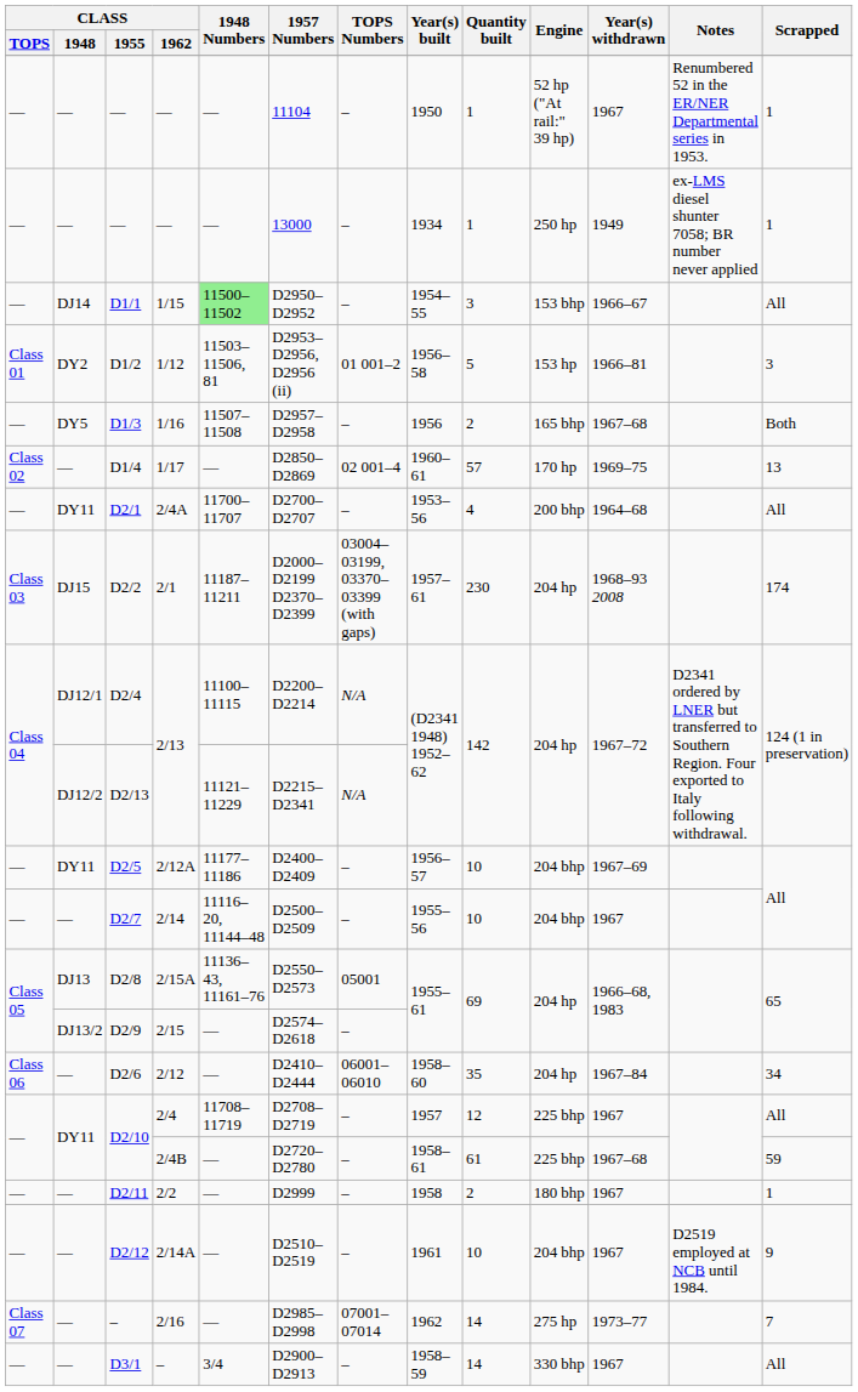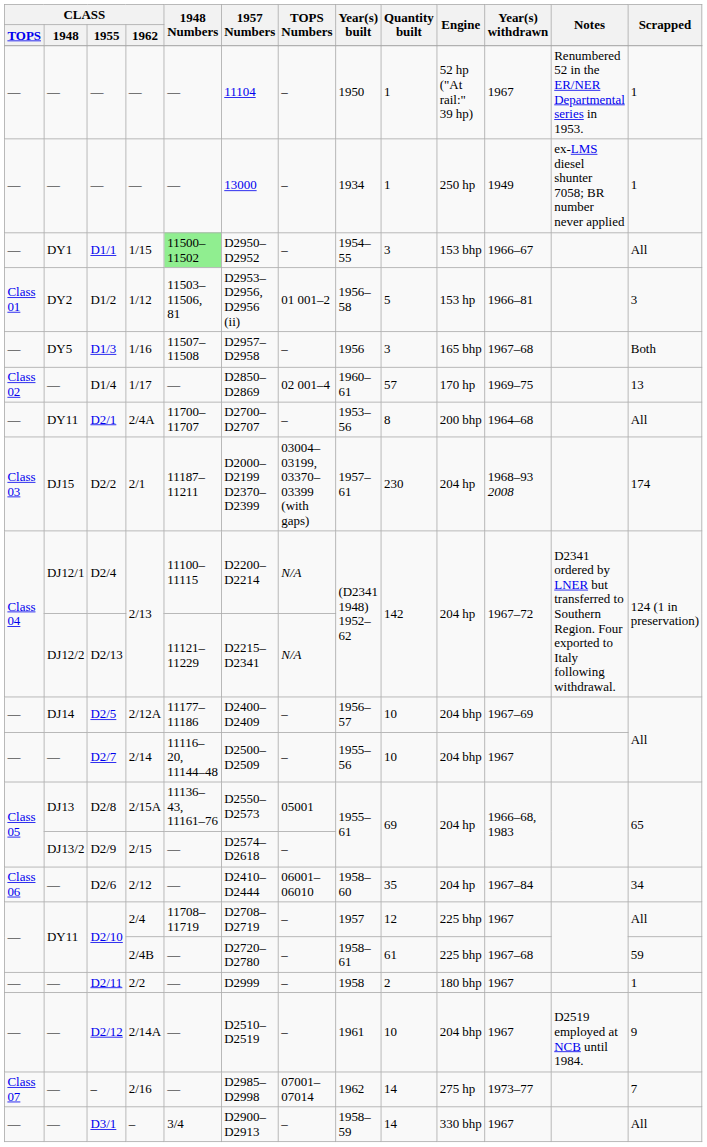D1/1 | CLASS / 1948: DJ14 -> DY1
D1/3 | Quantity built: 2 -> 3
D2/1 | Quantity built: 4 -> 8
D2/5 | CLASS / 1948: DY11 -> DJ14
